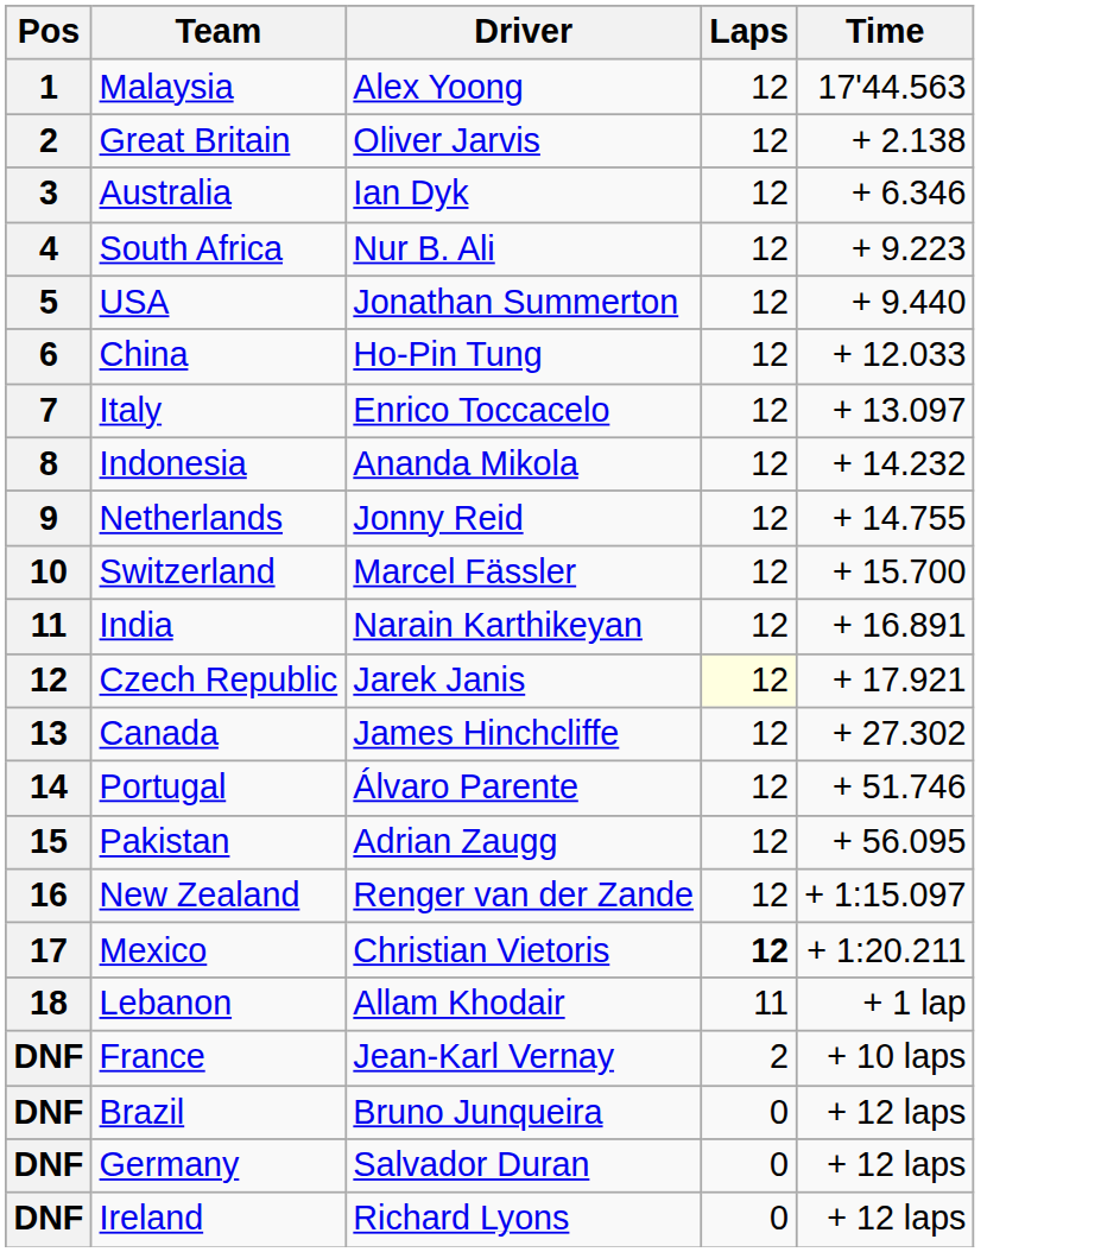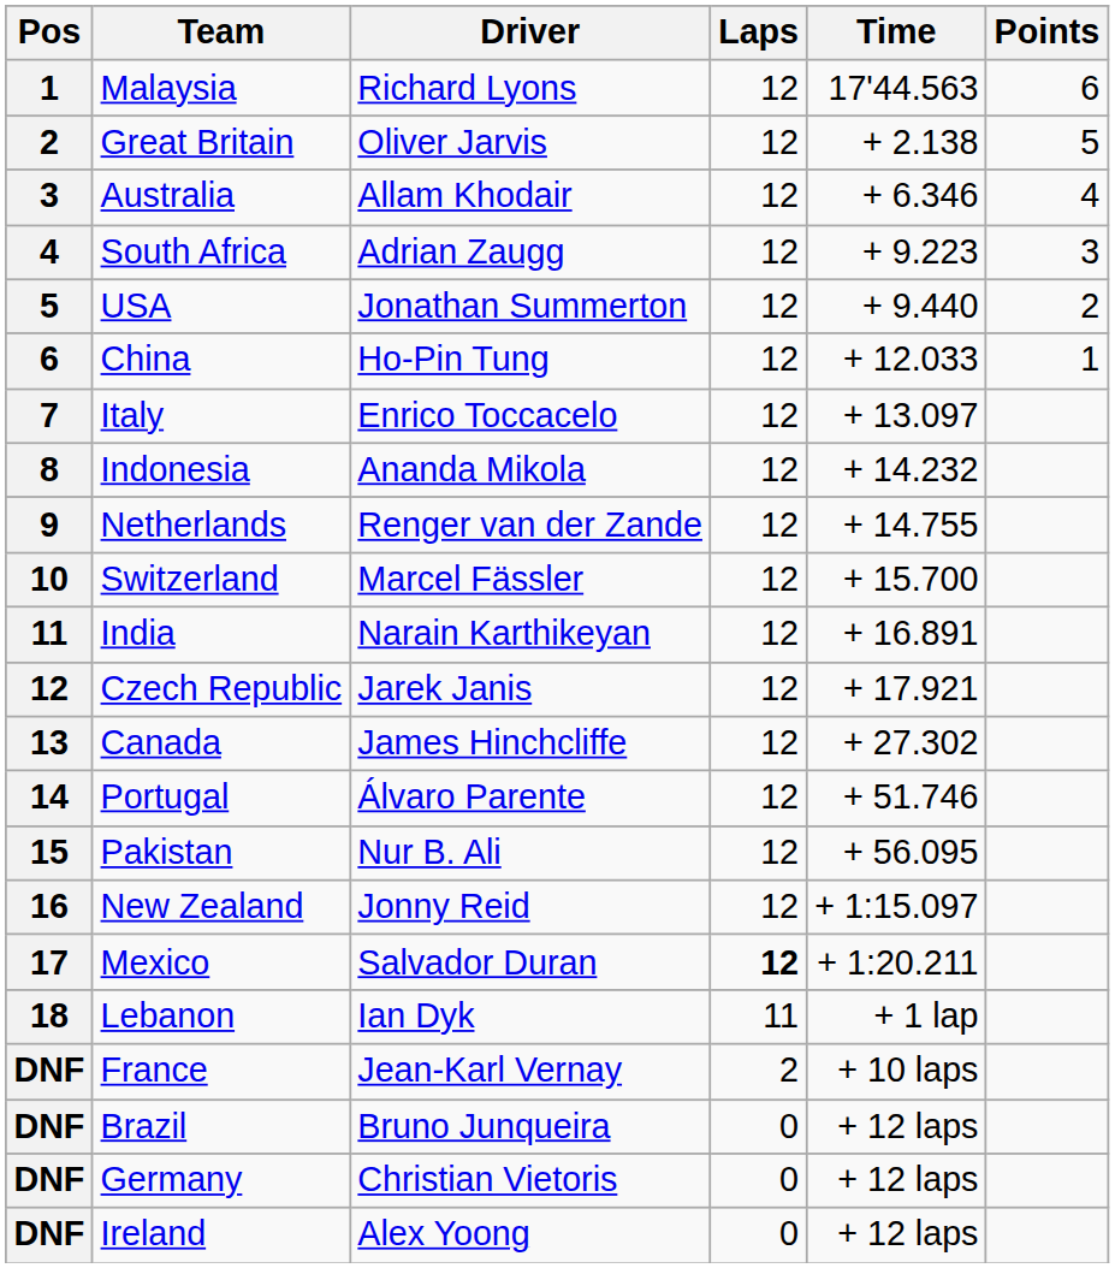+ column: Points | 6 | 5 | 4 | 3 | 2 | 1
Malaysia | Driver: Alex Yoong -> Richard Lyons
Australia | Driver: Ian Dyk -> Allam Khodair
South Africa | Driver: Nur B. Ali -> Adrian Zaugg
Netherlands | Driver: Jonny Reid -> Renger van der Zande
Czech Republic | Laps: lightyellow background -> no background
Pakistan | Driver: Adrian Zaugg -> Nur B. Ali
New Zealand | Driver: Renger van der Zande -> Jonny Reid
Mexico | Driver: Christian Vietoris -> Salvador Duran
Lebanon | Driver: Allam Khodair -> Ian Dyk
Germany | Driver: Salvador Duran -> Christian Vietoris
Ireland | Driver: Richard Lyons -> Alex Yoong
